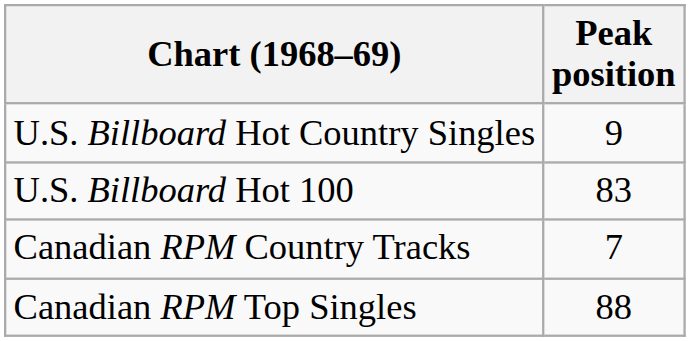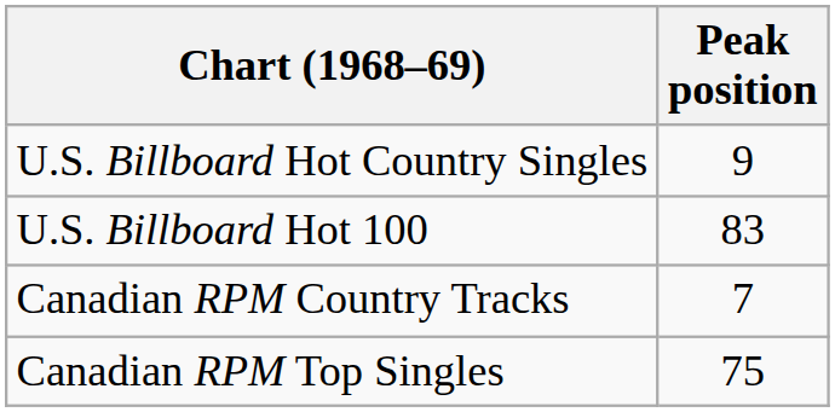Canadian RPM Top Singles | Peak position: 88 -> 75
